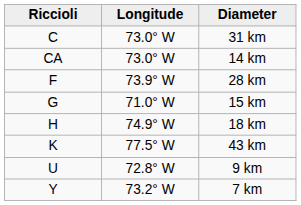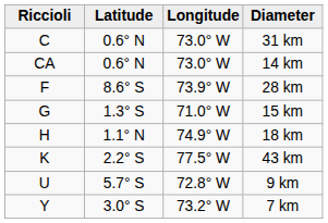+ column: Latitude | 0.6° N | 0.6° N | 8.6° S | 1.3° S | 1.1° N | 2.2° S | 5.7° S | 3.0° S
